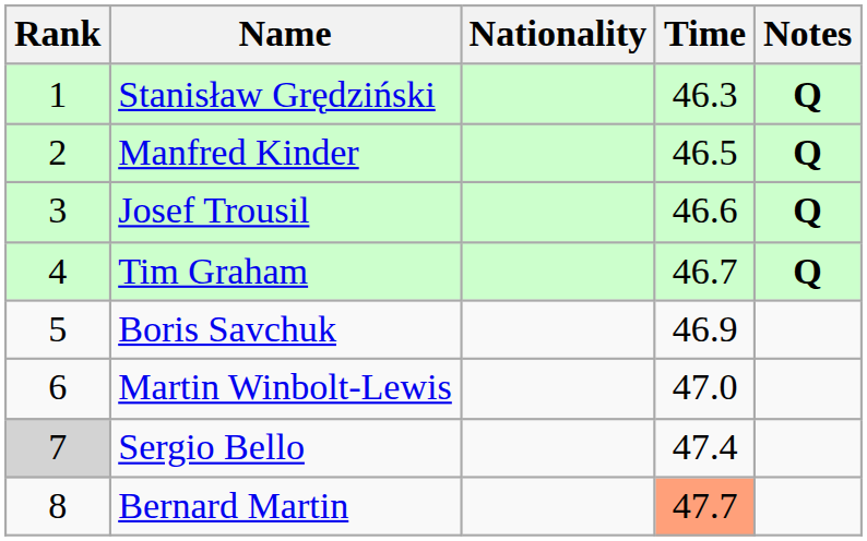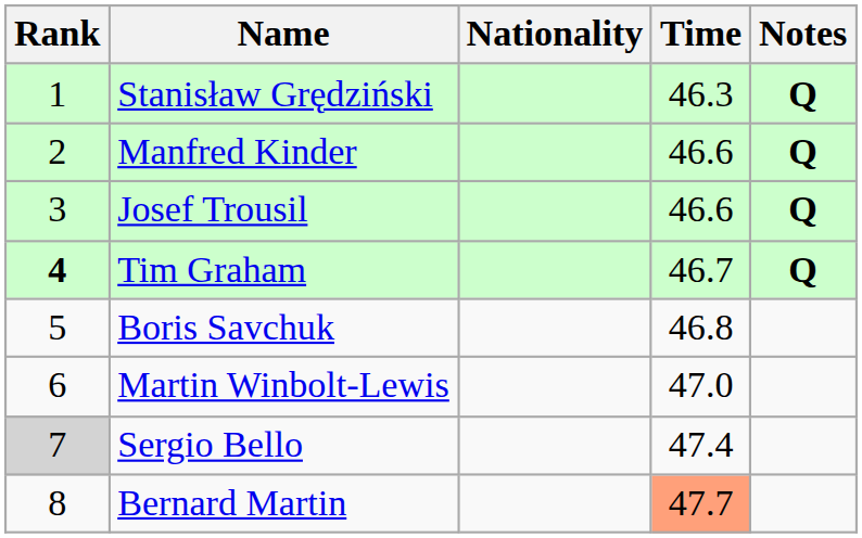Manfred Kinder | Time: 46.5 -> 46.6
Tim Graham | Rank: normal -> bold
Boris Savchuk | Time: 46.9 -> 46.8
